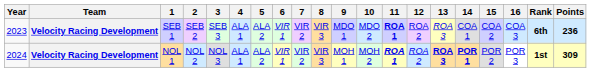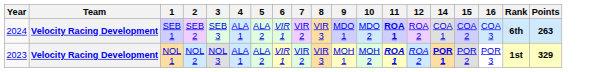- column: 13 | ROA 3 | ROA 3
SEB 1 | Year: 2023 -> 2024
SEB 1 | Points: 236 -> 263
NOL 1 | Year: 2024 -> 2023
NOL 1 | Points: 309 -> 329
